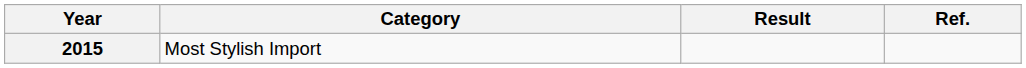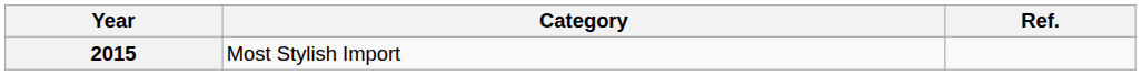- column: Result
